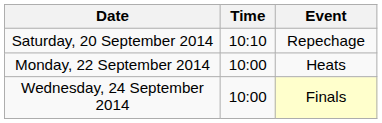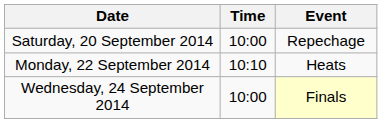Saturday, 20 September 2014 | Time: 10:10 -> 10:00
Monday, 22 September 2014 | Time: 10:00 -> 10:10
